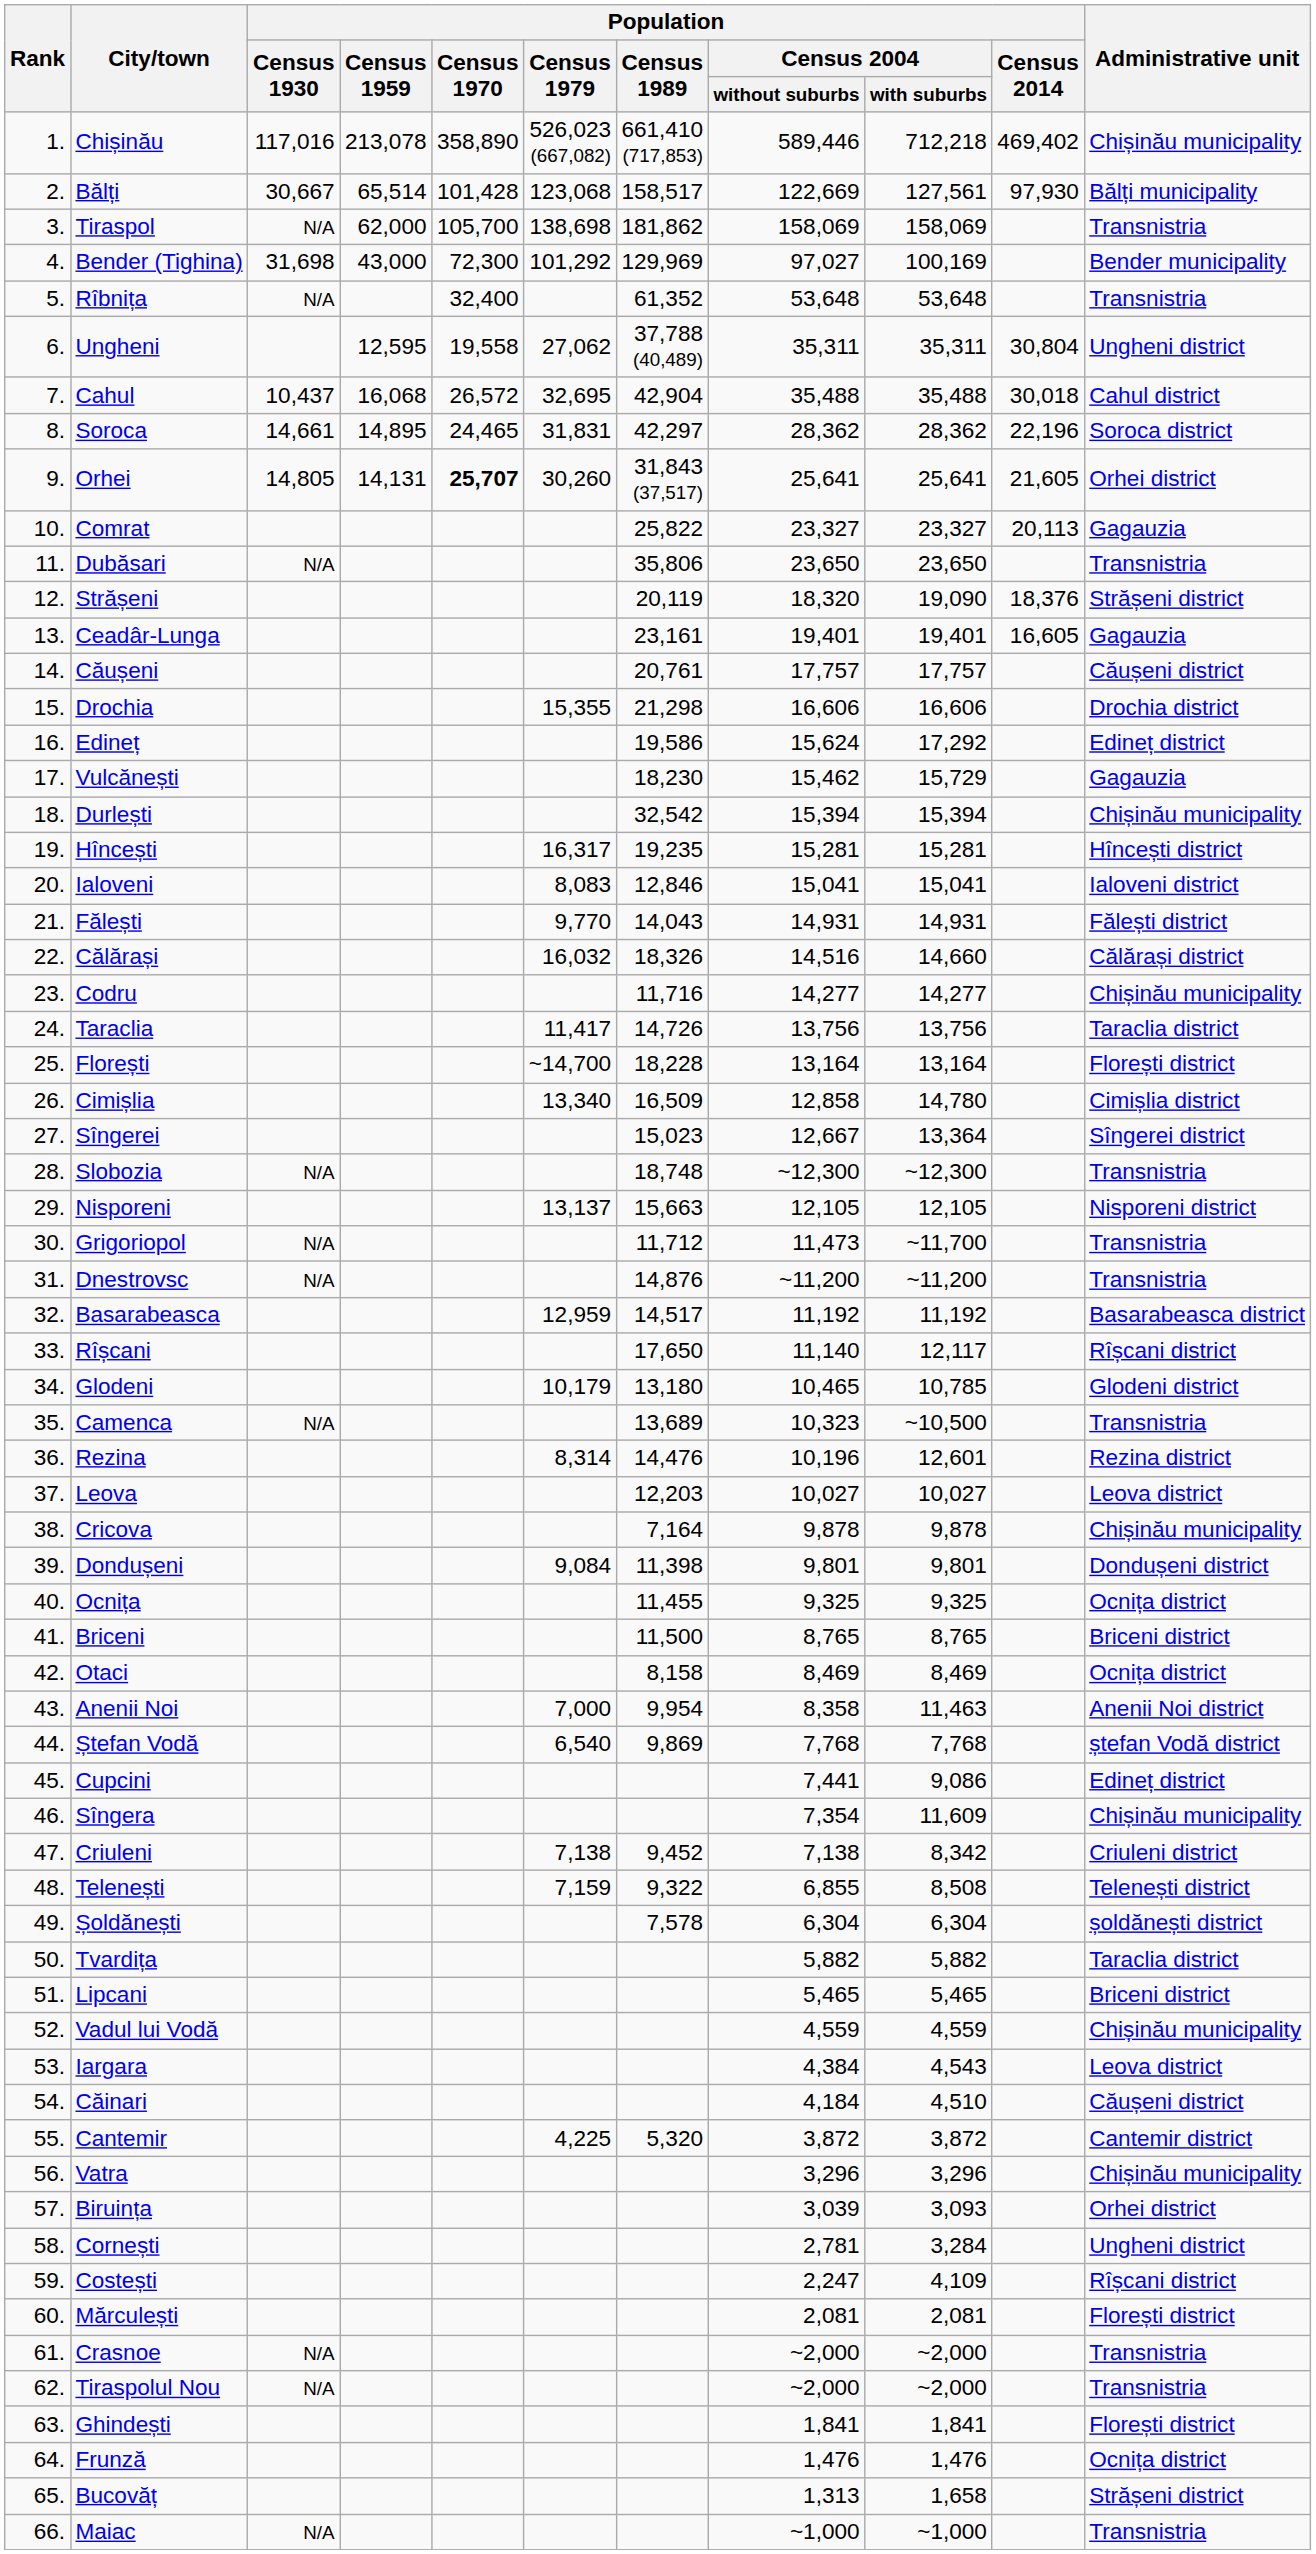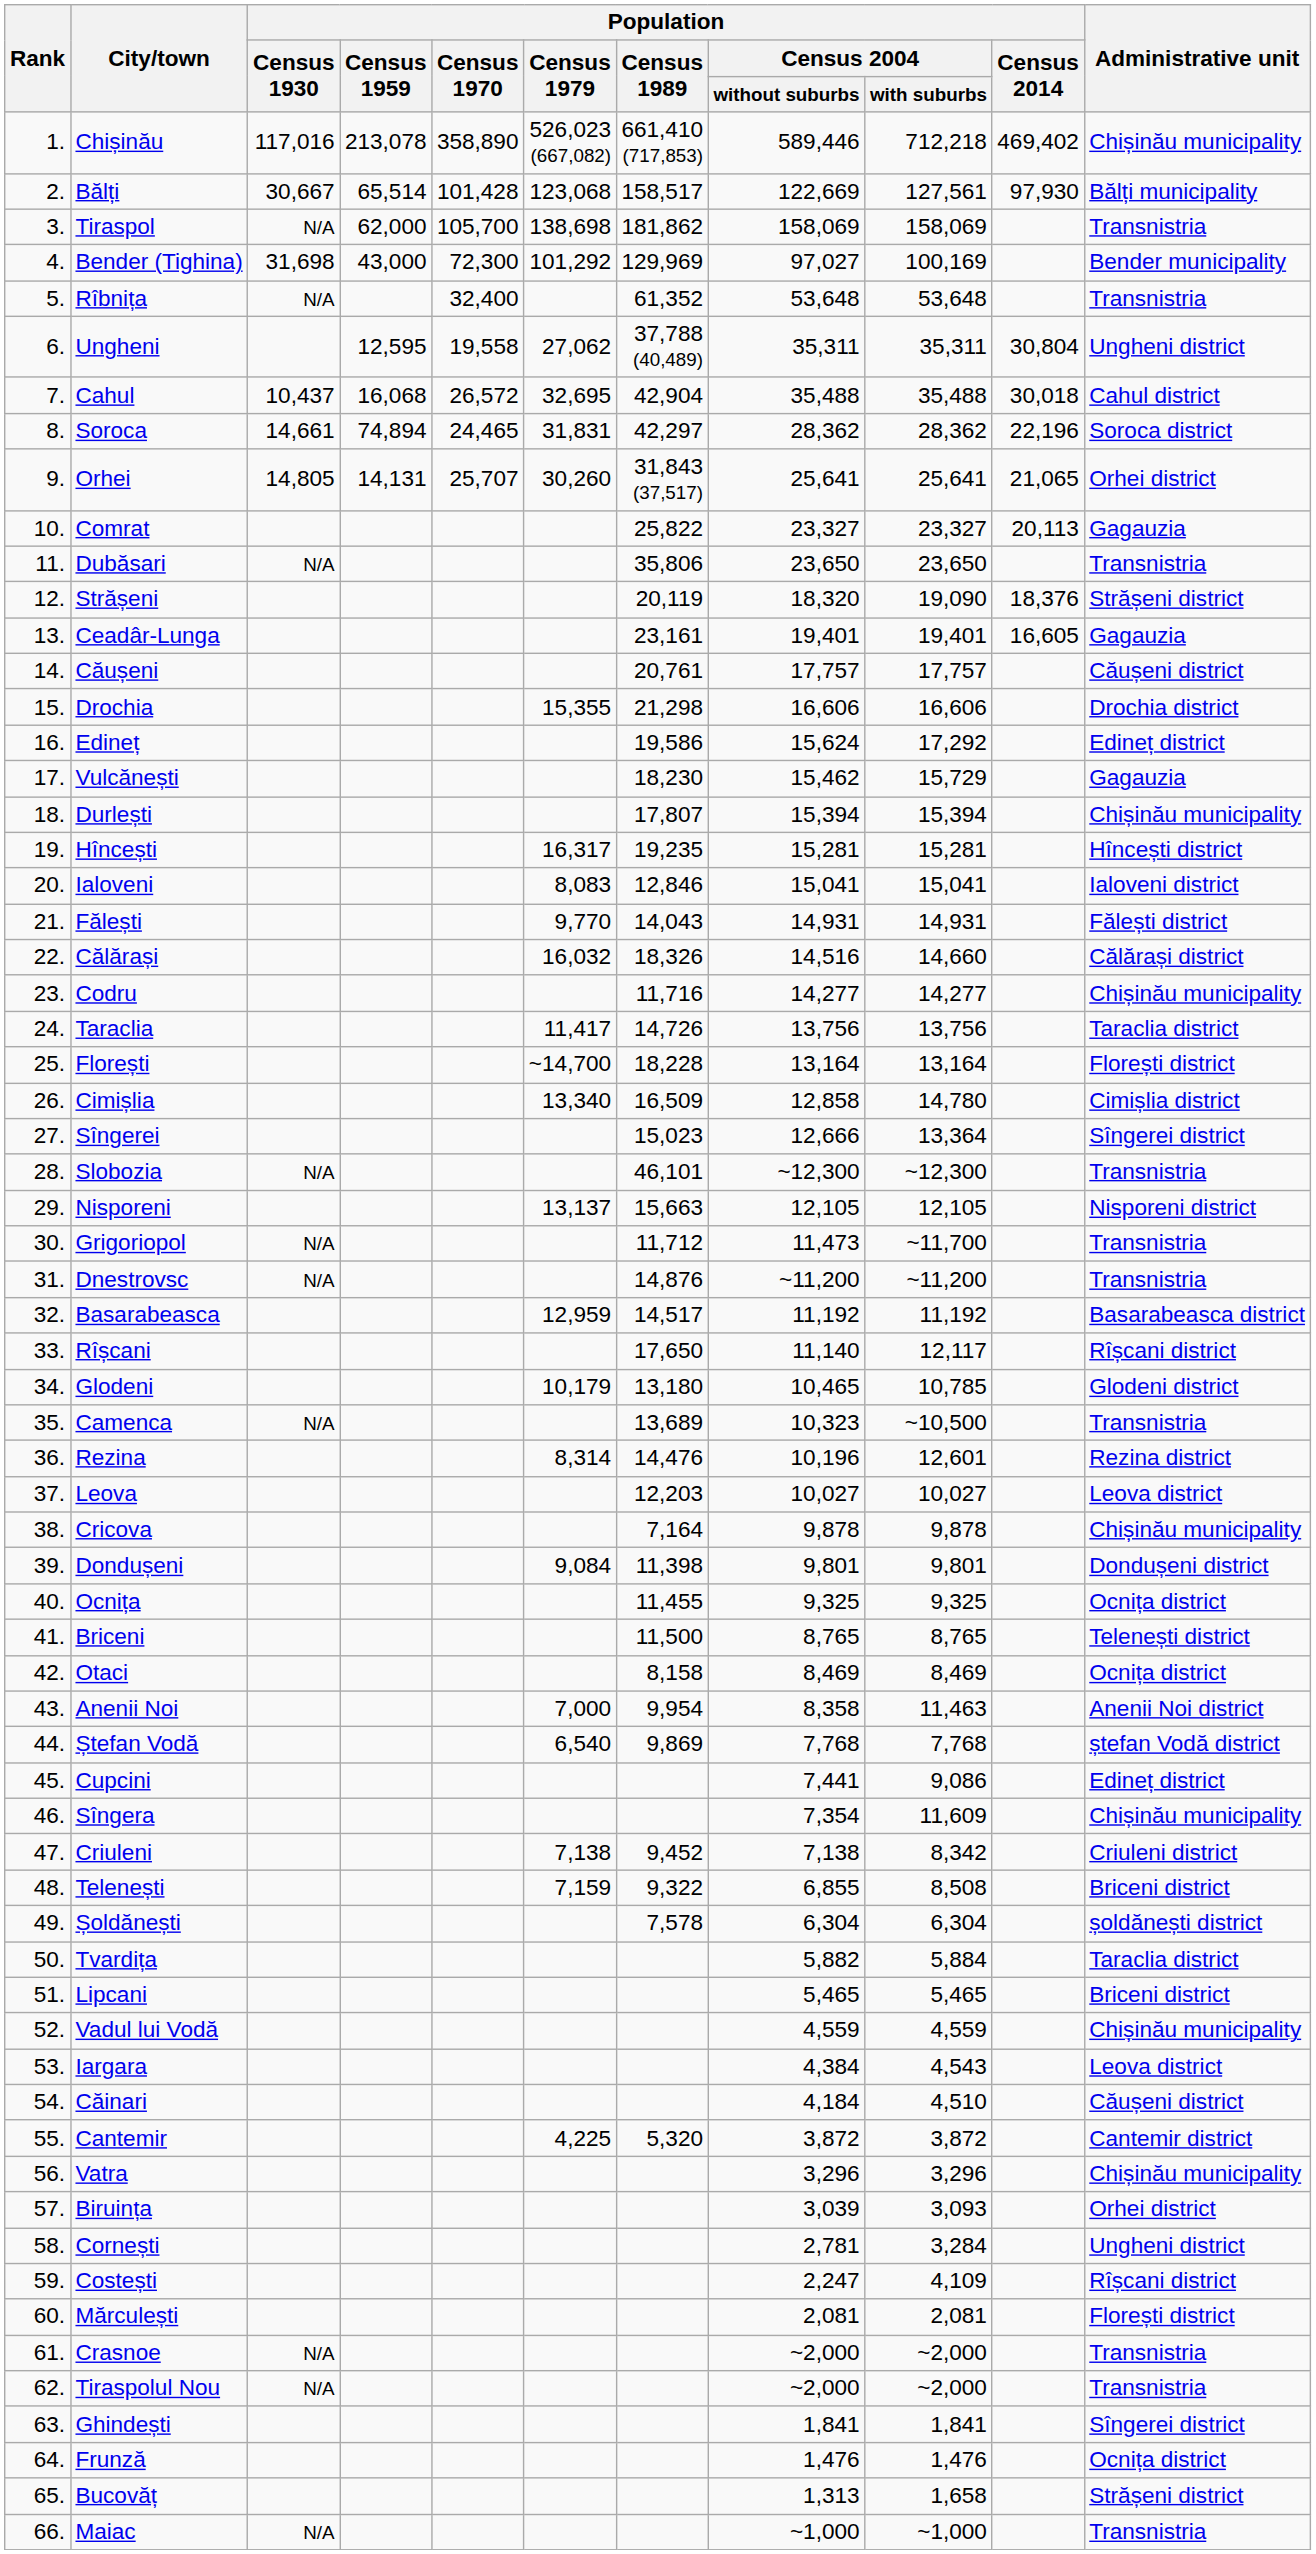Soroca | Population / Census 1959: 14,895 -> 74,894
Orhei | Population / Census 1970: bold -> normal
Orhei | Population / Census 2014: 21,605 -> 21,065
Durlești | Population / Census 1989: 32,542 -> 17,807
Sîngerei | Population / Census 2004 / without suburbs: 12,667 -> 12,666
Slobozia | Population / Census 1989: 18,748 -> 46,101
Briceni | Administrative unit: Briceni district -> Telenești district
Telenești | Administrative unit: Telenești district -> Briceni district
Tvardița | Population / Census 2004 / with suburbs: 5,882 -> 5,884
Ghindești | Administrative unit: Florești district -> Sîngerei district
